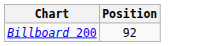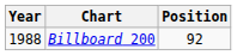+ column: Year | 1988
